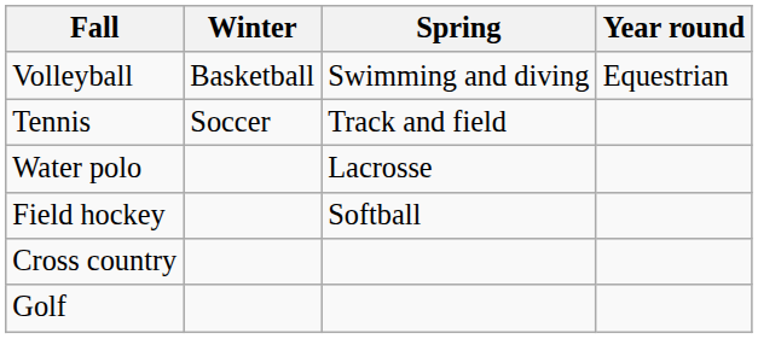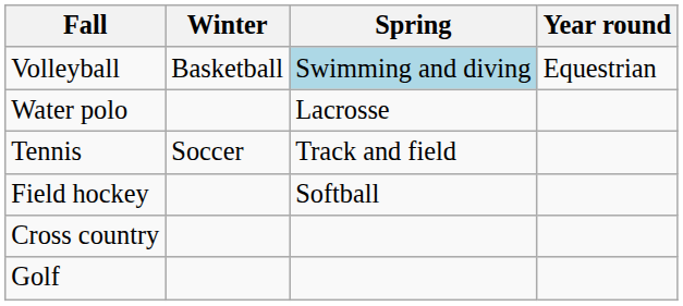Volleyball | Spring: no background -> lightblue background
rows swapped: Tennis <-> Water polo
